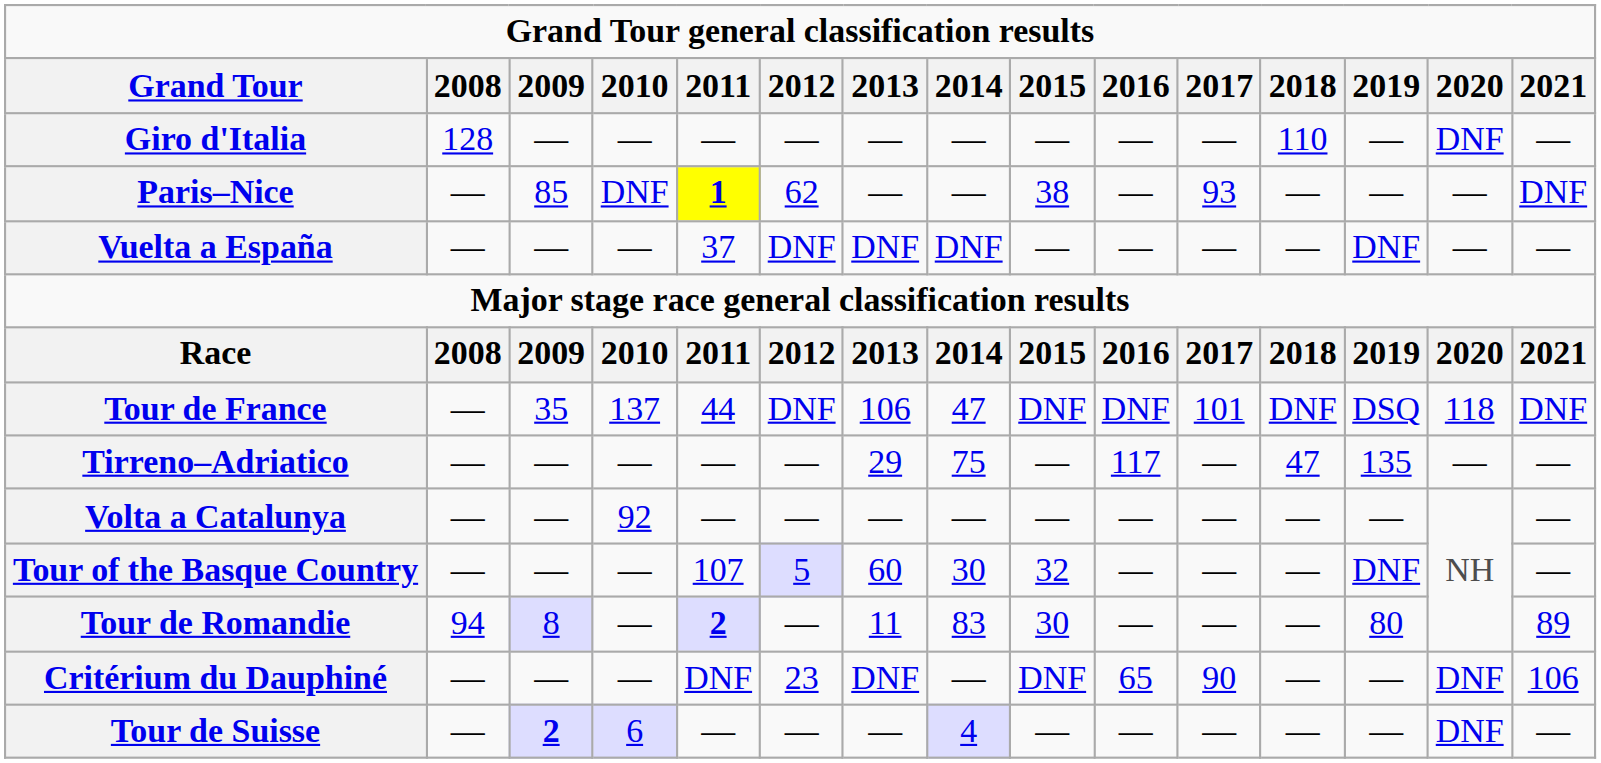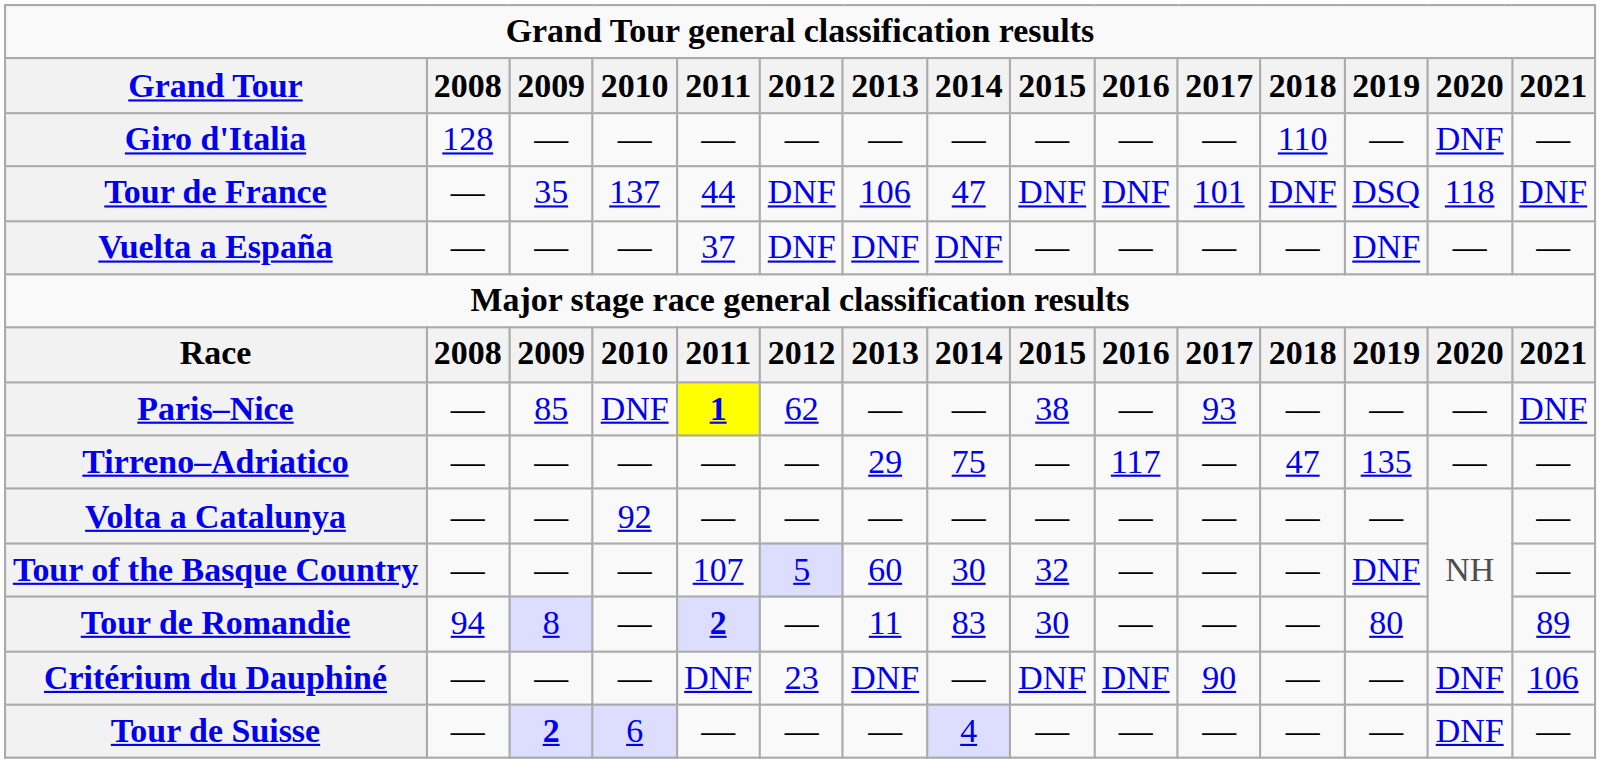rows swapped: Tour de France <-> Paris–Nice
Critérium du Dauphiné | 2016: 65 -> DNF
